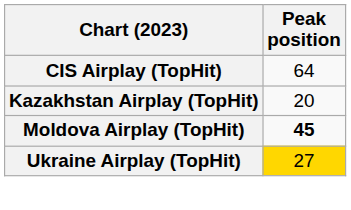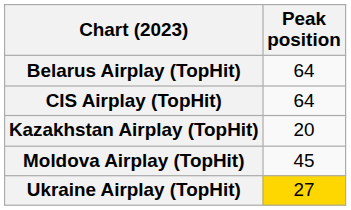+ row: Belarus Airplay (TopHit) | 64
Moldova Airplay (TopHit) | Peak position: bold -> normal
